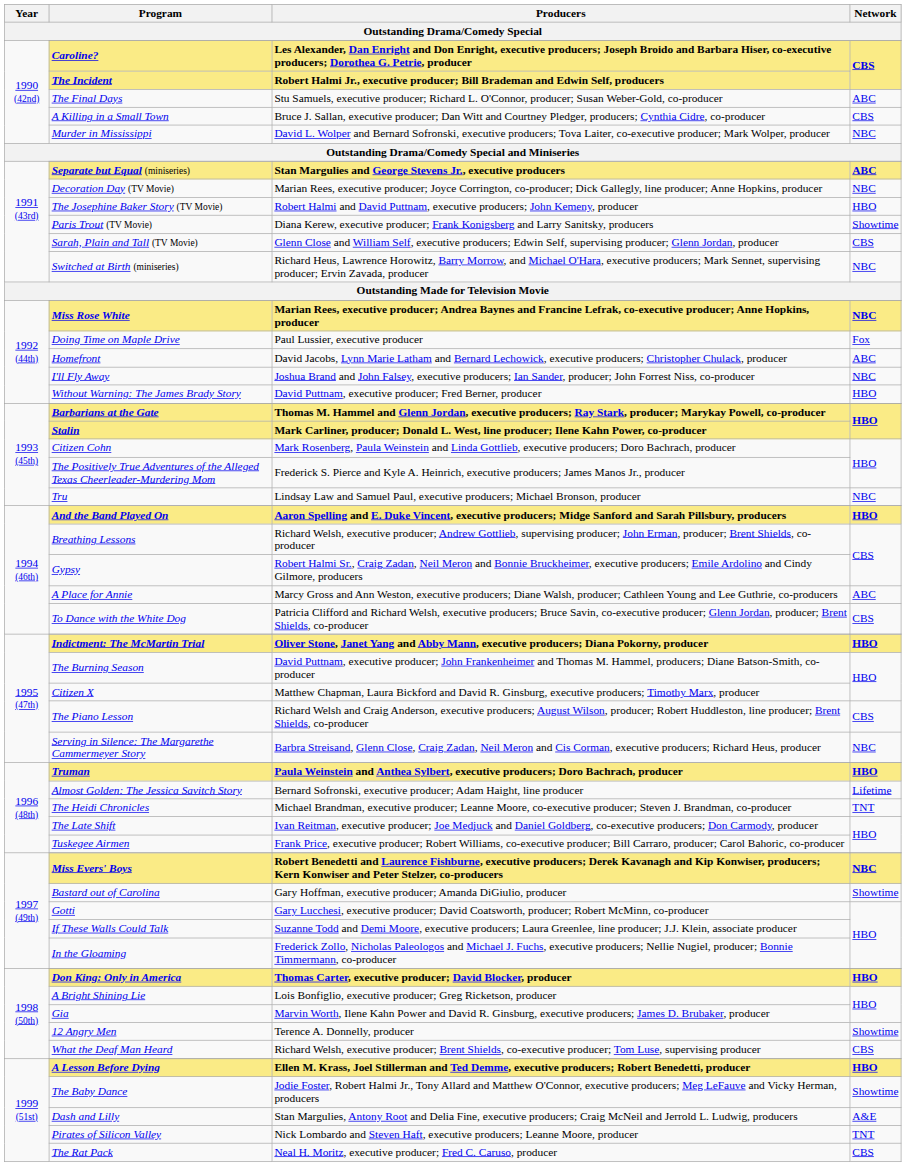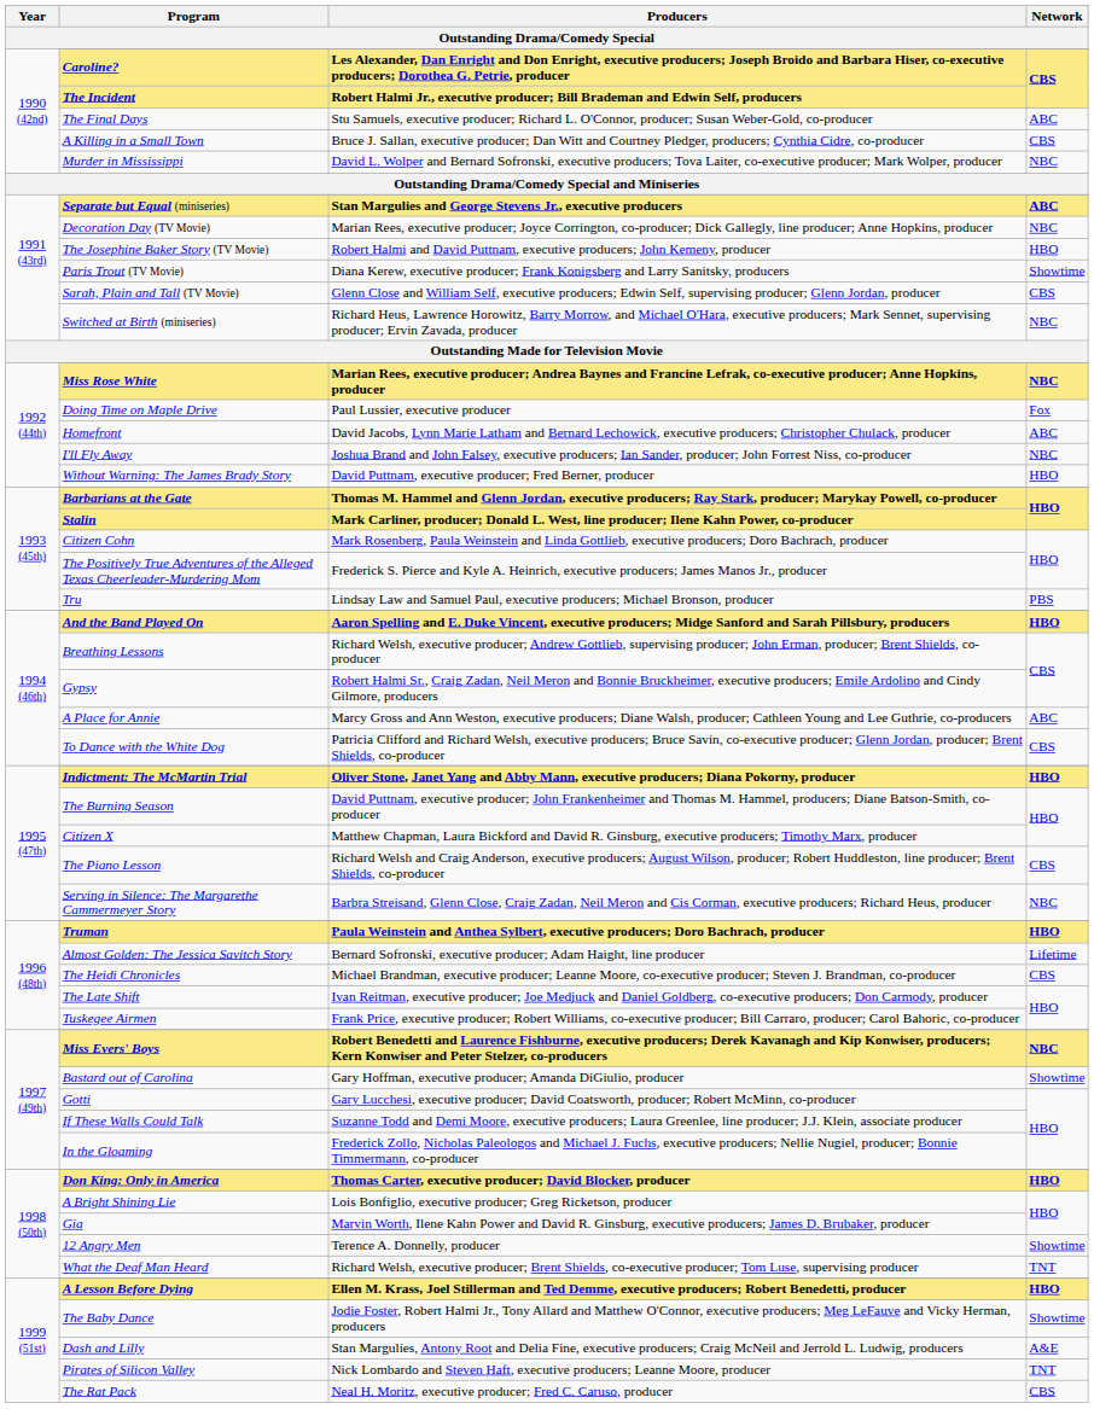Tru | Network: NBC -> PBS
The Heidi Chronicles | Network: TNT -> CBS
What the Deaf Man Heard | Network: CBS -> TNT
